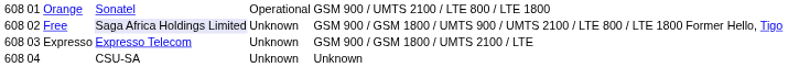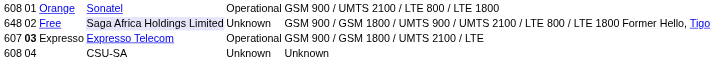Free | column 1: 608 -> 648
Expresso | column 1: 608 -> 607
Expresso | column 2: normal -> bold
Expresso | column 5: Unknown -> Operational
